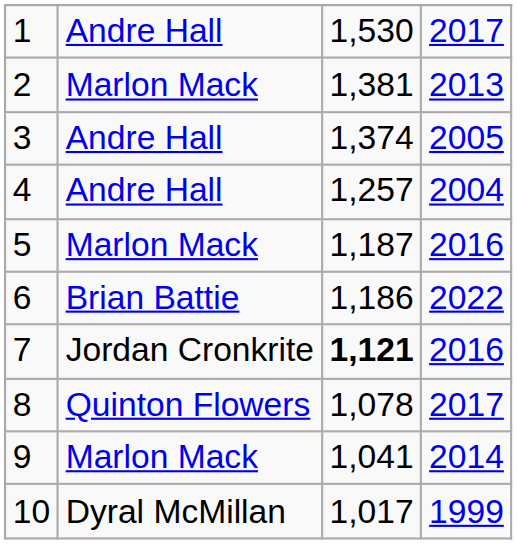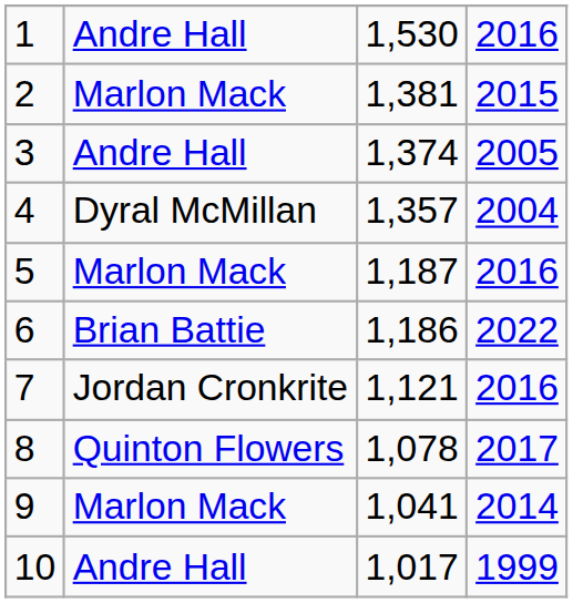1 | column 4: 2017 -> 2016
2 | column 4: 2013 -> 2015
4 | column 2: Andre Hall -> Dyral McMillan
4 | column 3: 1,257 -> 1,357
7 | column 3: bold -> normal
10 | column 2: Dyral McMillan -> Andre Hall
